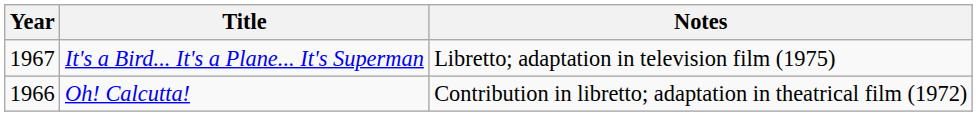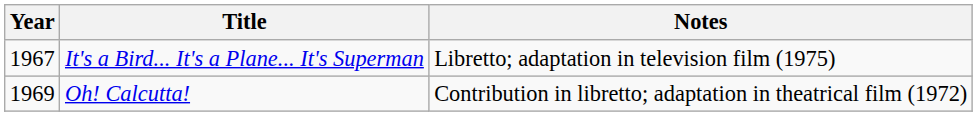Oh! Calcutta! | Year: 1966 -> 1969
